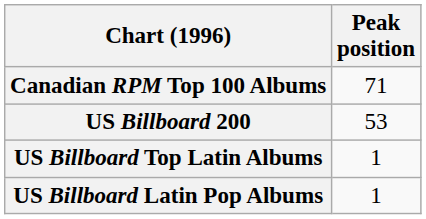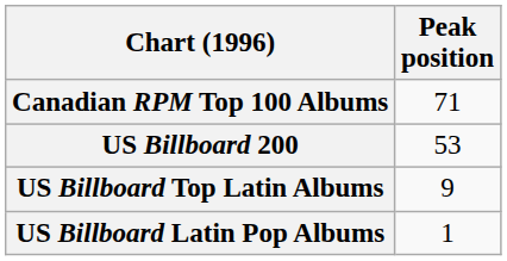US Billboard Top Latin Albums | Peak position: 1 -> 9
